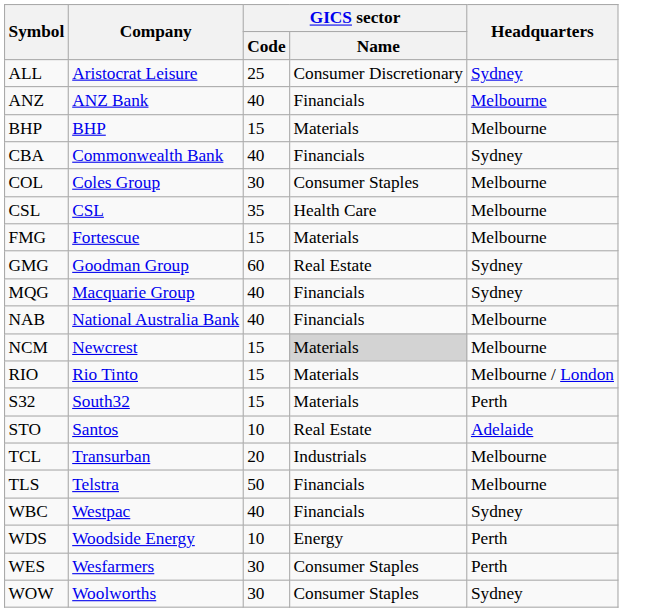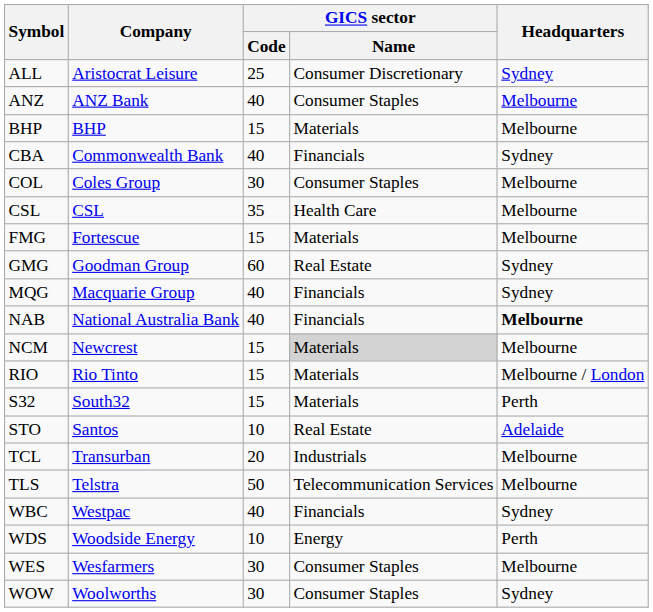ANZ | GICS sector / Name: Financials -> Consumer Staples
NAB | Headquarters: normal -> bold
TLS | GICS sector / Name: Financials -> Telecommunication Services
WES | Headquarters: Perth -> Melbourne
